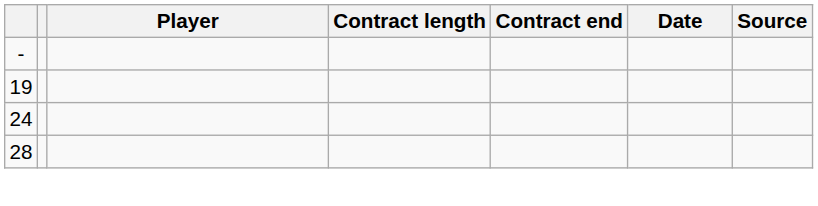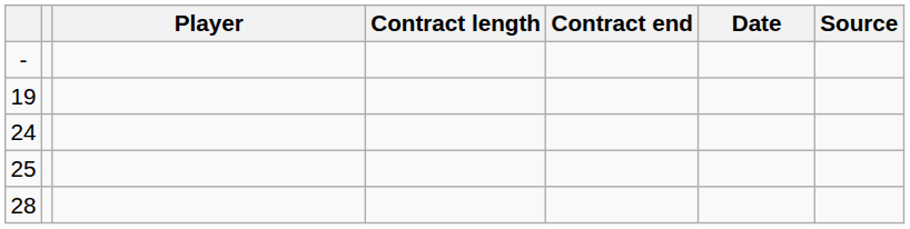+ row: 25
